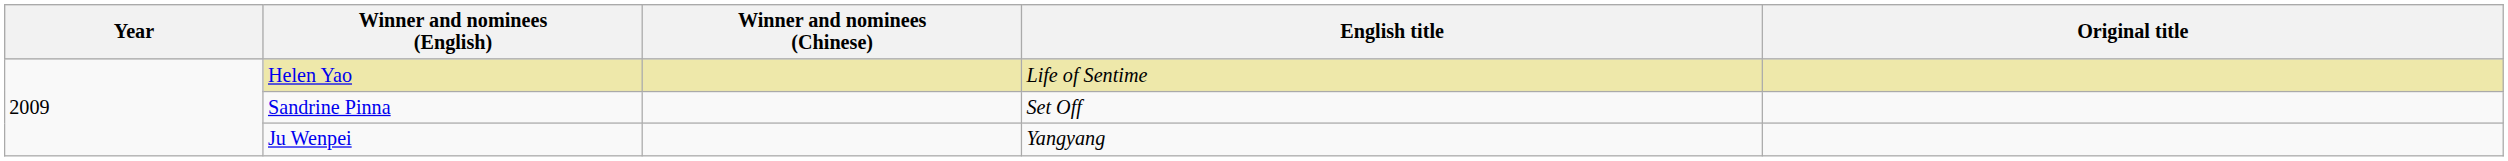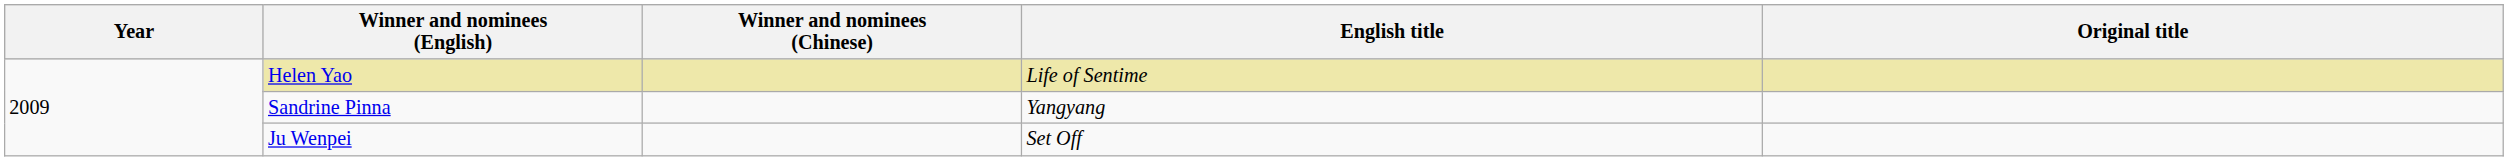Sandrine Pinna | English title: Set Off -> Yangyang
Ju Wenpei | English title: Yangyang -> Set Off
